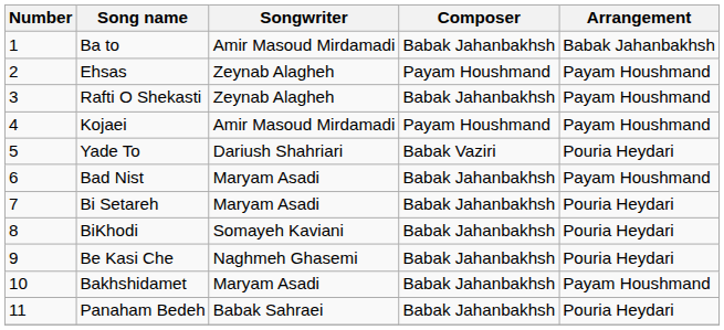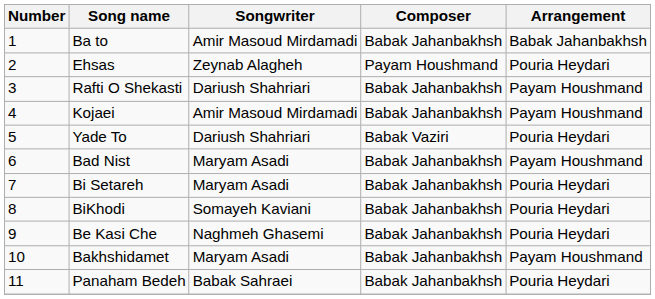Ehsas | Arrangement: Payam Houshmand -> Pouria Heydari
Rafti O Shekasti | Songwriter: Zeynab Alagheh -> Dariush Shahriari
Kojaei | Composer: Payam Houshmand -> Babak Jahanbakhsh
